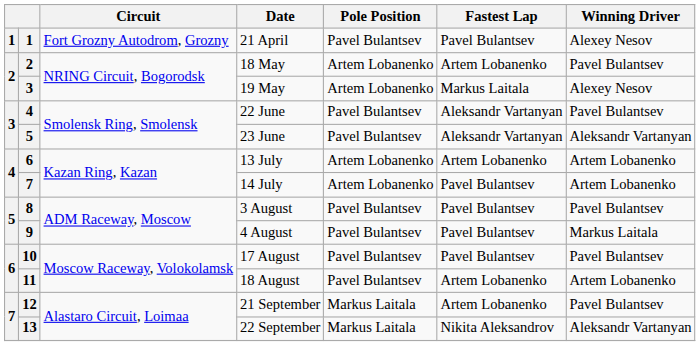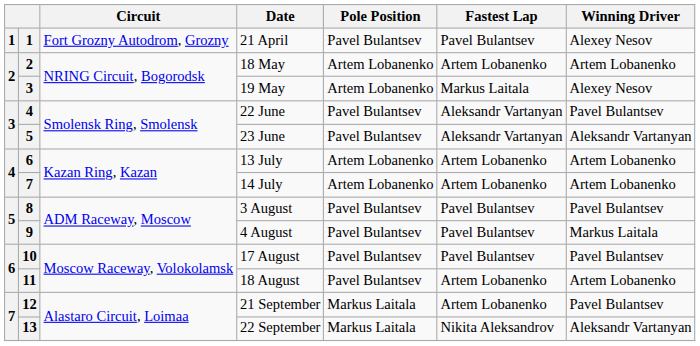18 May | Winning Driver: Pavel Bulantsev -> Artem Lobanenko
14 July | Fastest Lap: Pavel Bulantsev -> Artem Lobanenko
